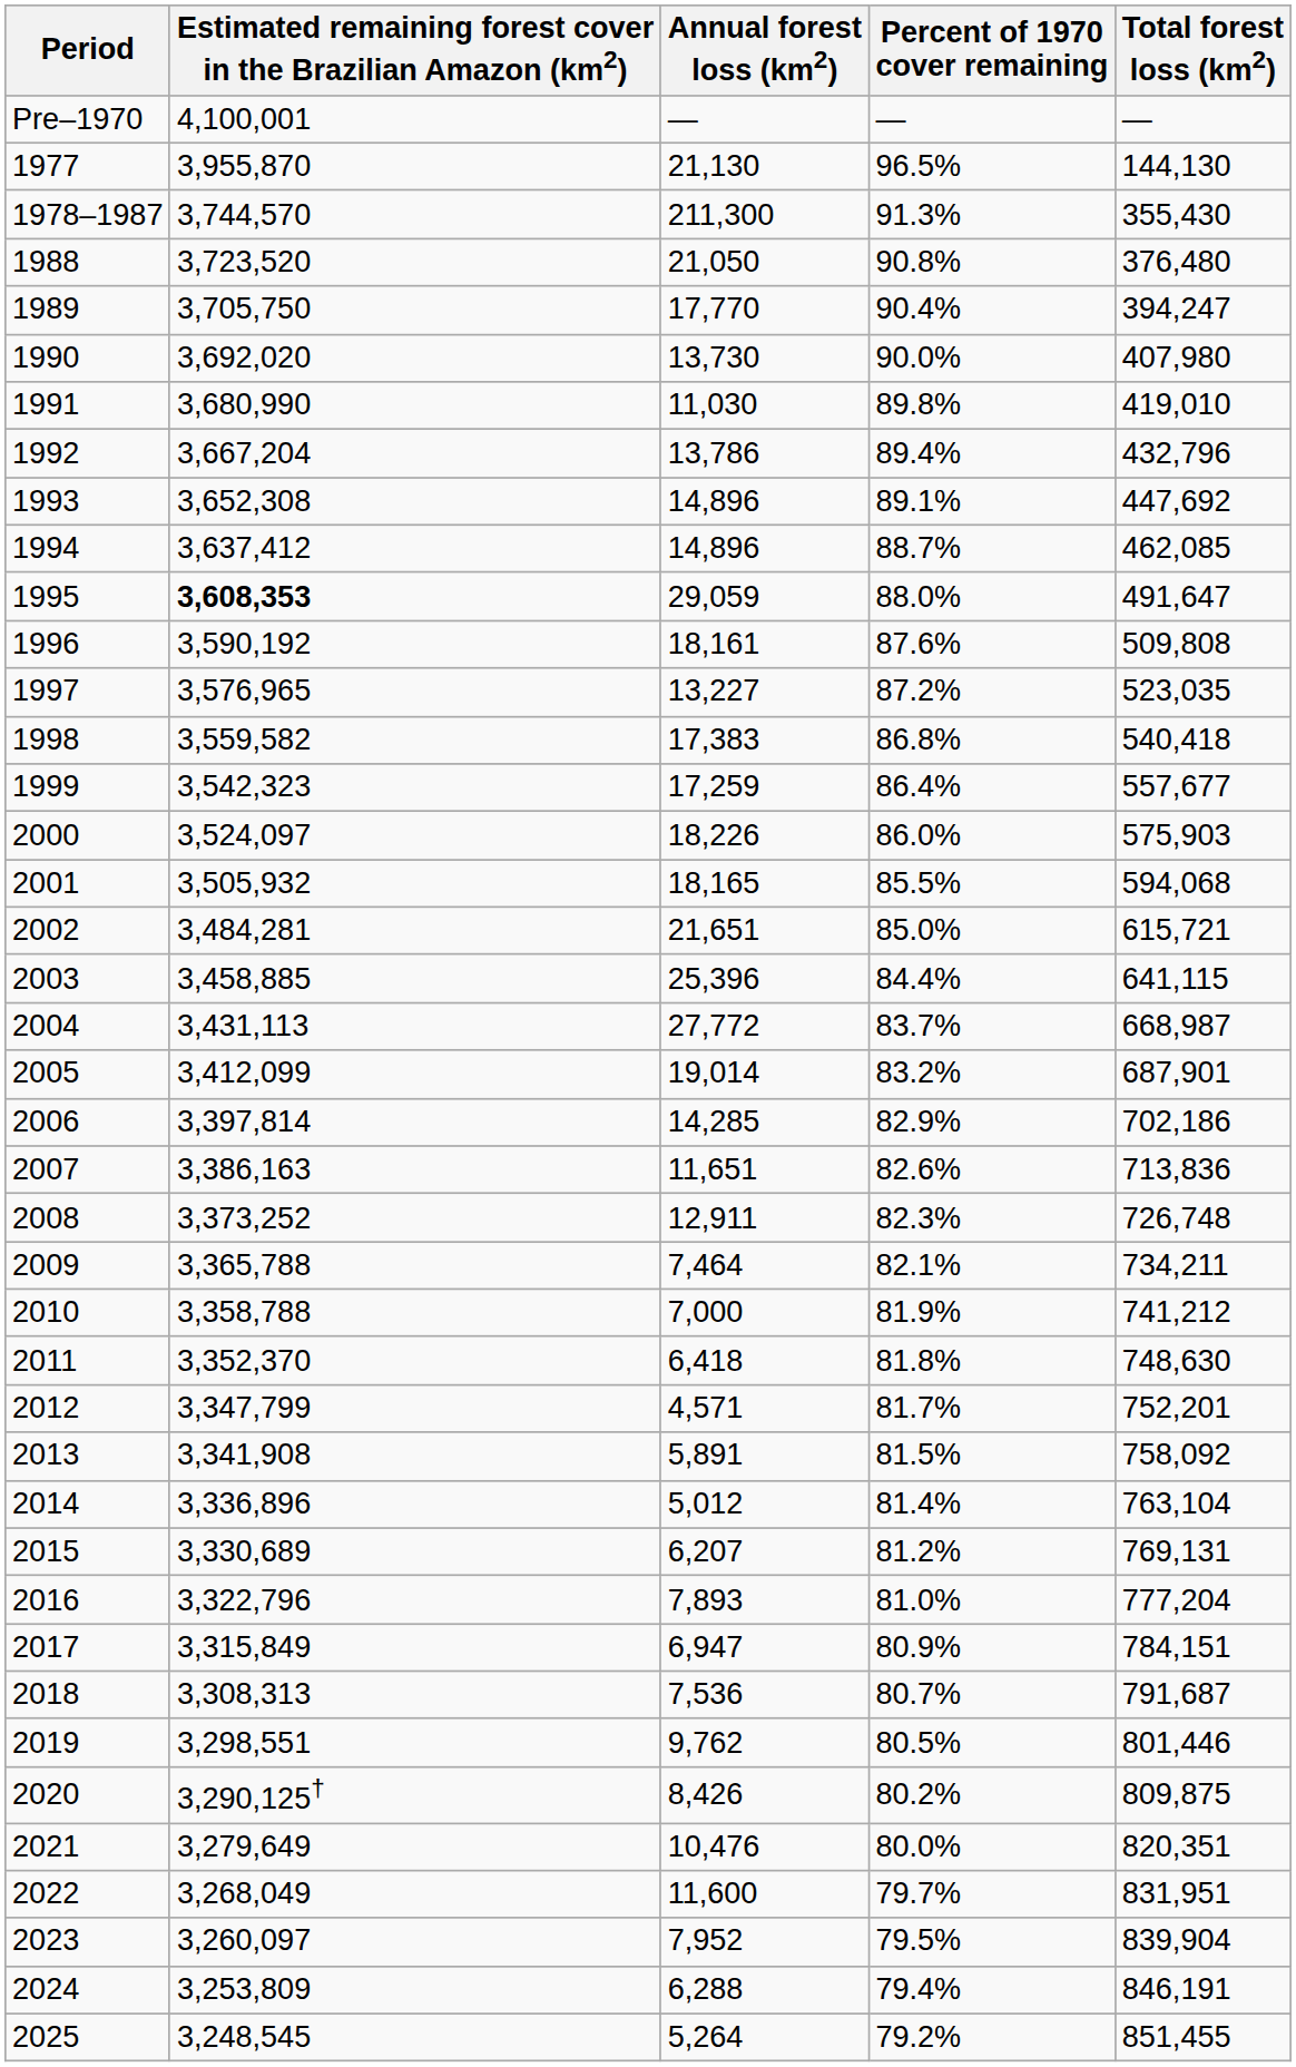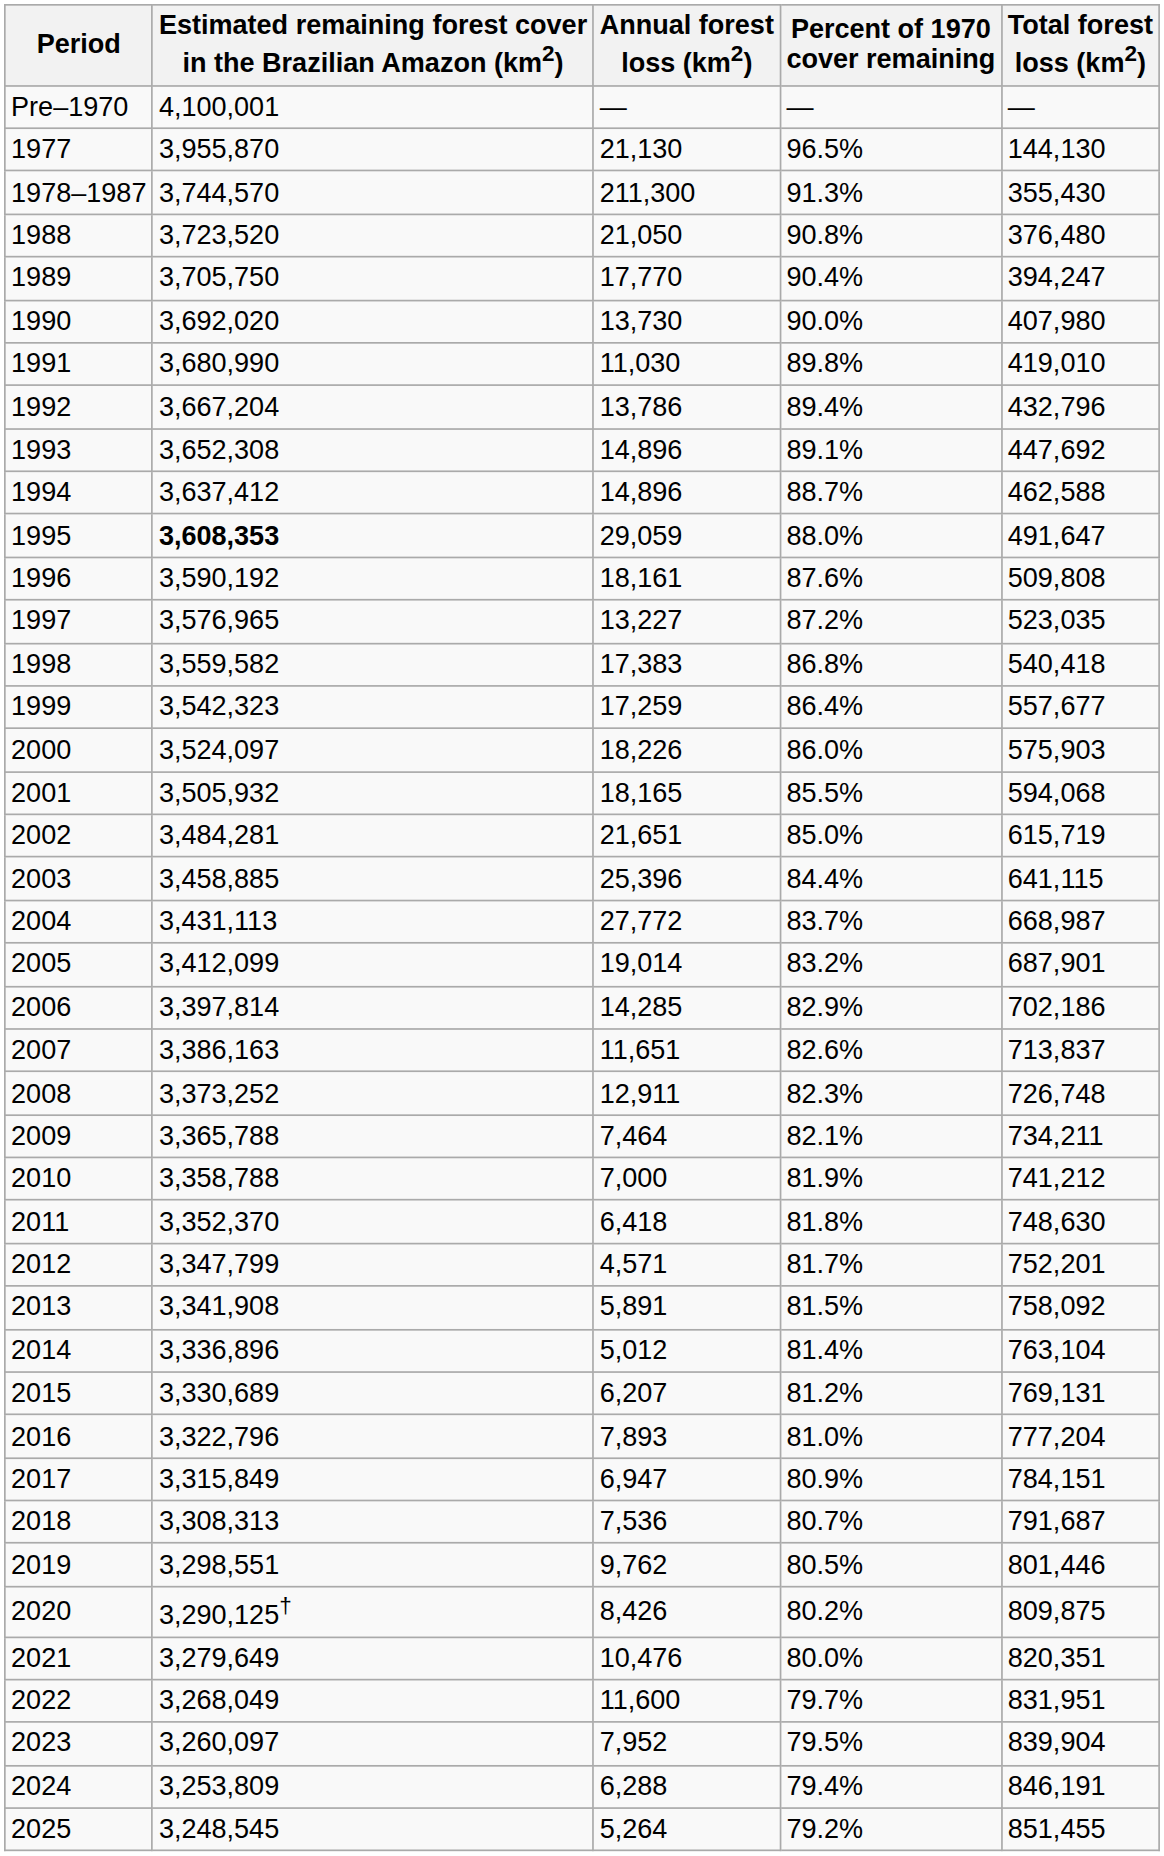1994 | Total forest loss (km2): 462,085 -> 462,588
2002 | Total forest loss (km2): 615,721 -> 615,719
2007 | Total forest loss (km2): 713,836 -> 713,837
